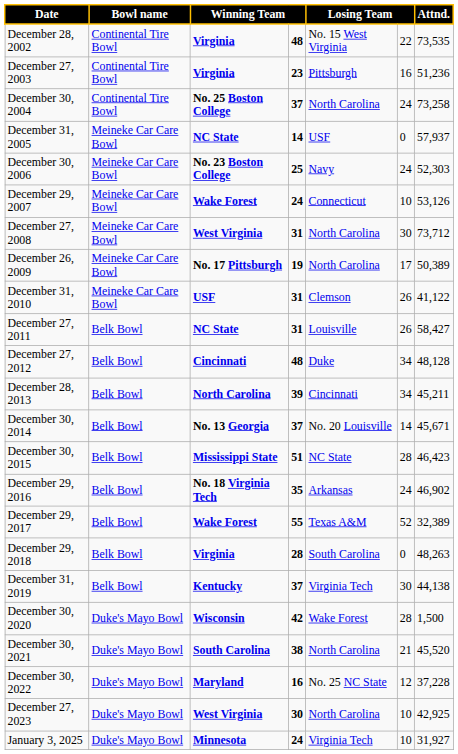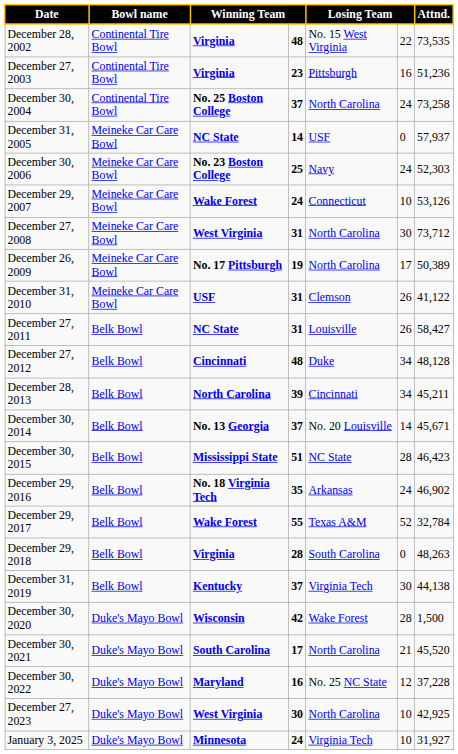December 29, 2017 | Attnd.: 32,389 -> 32,784
December 30, 2021 | column 4: 38 -> 17
